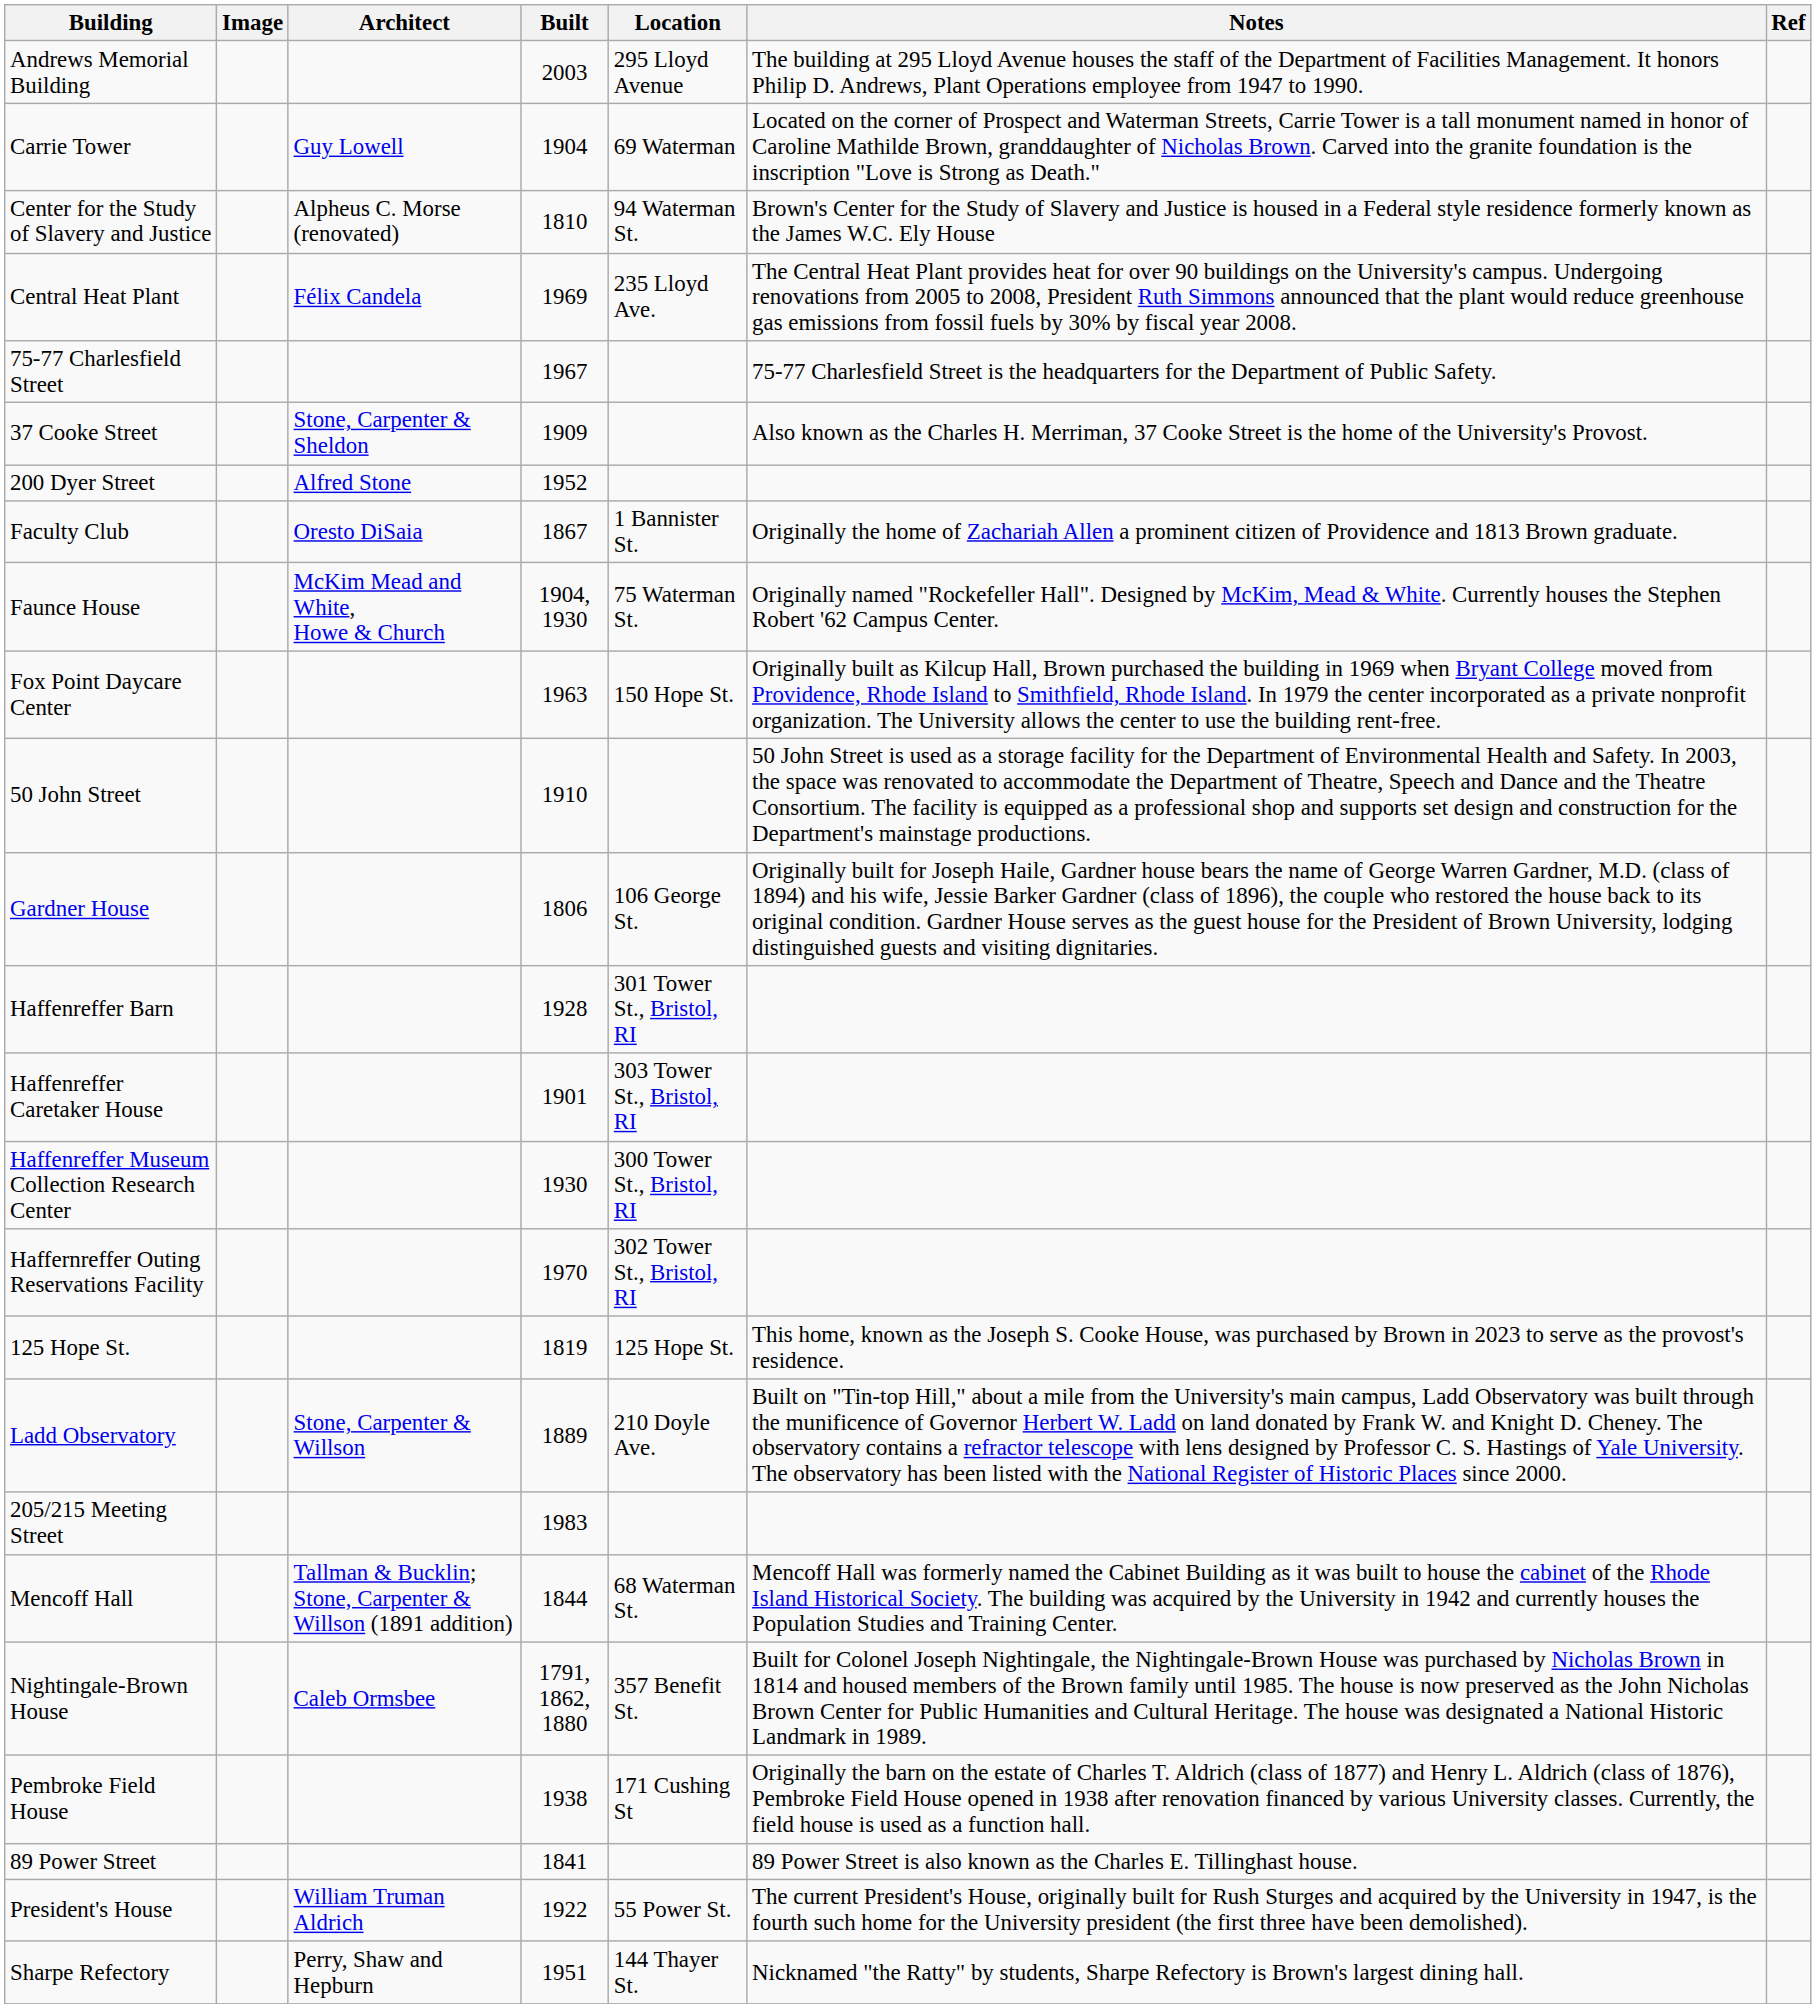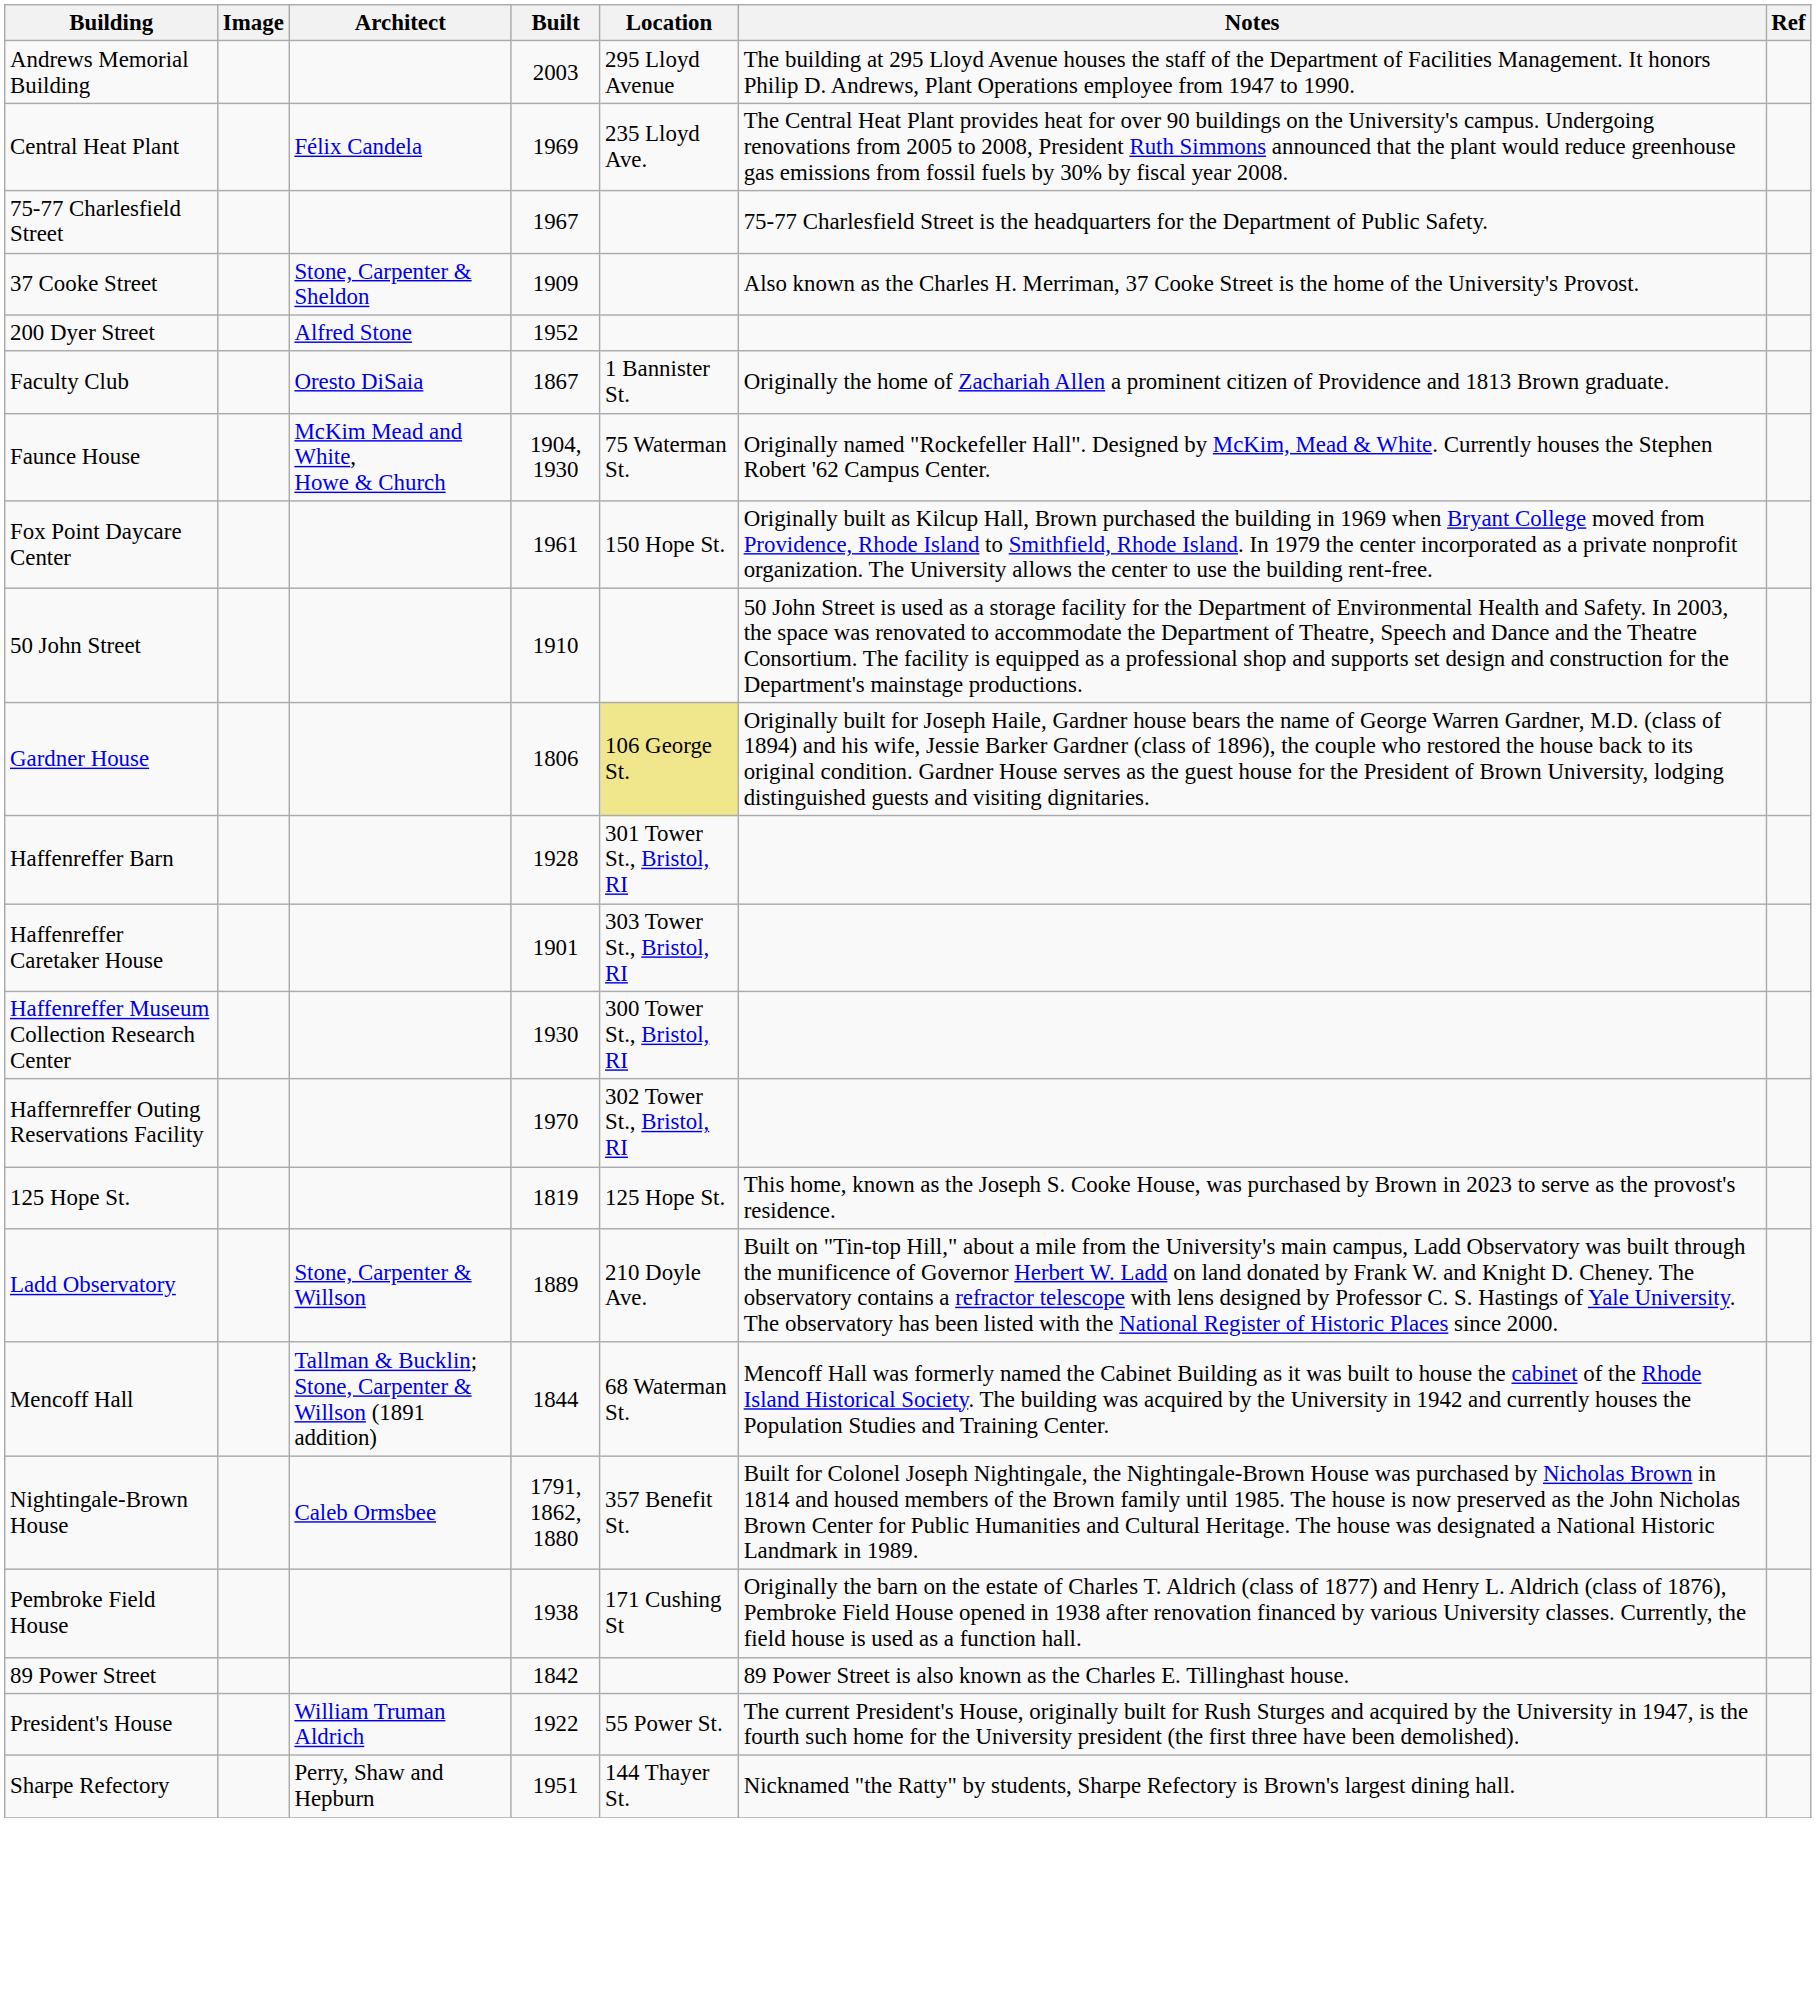- row: Carrie Tower | Guy Lowell | 1904 | 69 Waterman | Located on the corner of Prospect and Waterman Streets, Carrie Tower is a tall monument named in honor of Caroline Mathilde Brown, granddaughter of Nicholas Brown. Carved into the granite foundation is the inscription "Love is Strong as Death."
- row: Center for the Study of Slavery and Justice | Alpheus C. Morse (renovated) | 1810 | 94 Waterman St. | Brown's Center for the Study of Slavery and Justice is housed in a Federal style residence formerly known as the James W.C. Ely House
Fox Point Daycare Center | Built: 1963 -> 1961
Gardner House | Location: no background -> khaki background
- row: 205/215 Meeting Street | 1983
89 Power Street | Built: 1841 -> 1842
